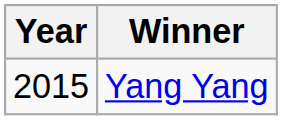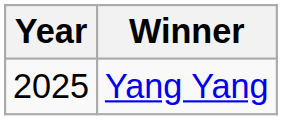Yang Yang | Year: 2015 -> 2025
